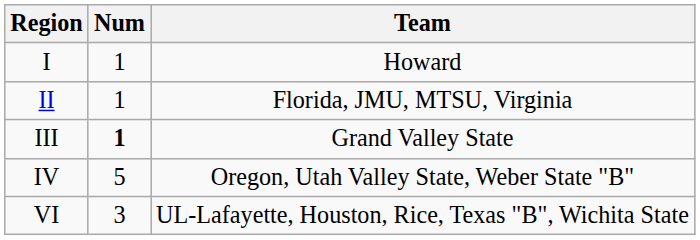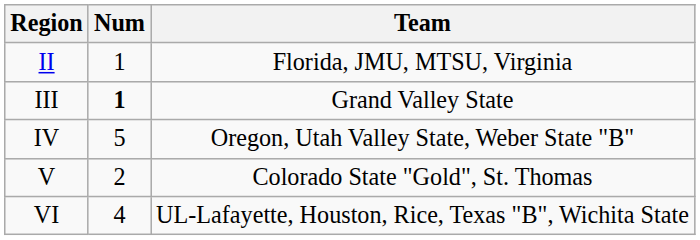- row: I | 1 | Howard
+ row: V | 2 | Colorado State "Gold", St. Thomas
VI | Num: 3 -> 4
